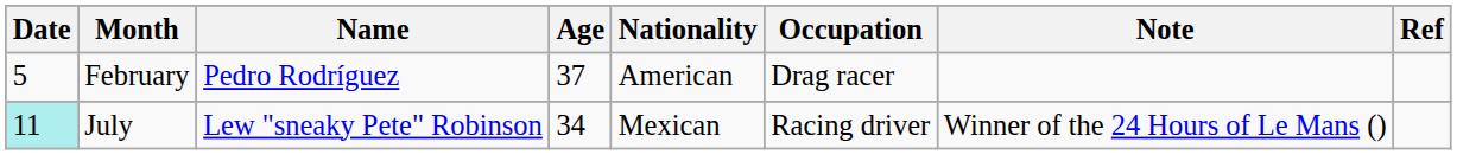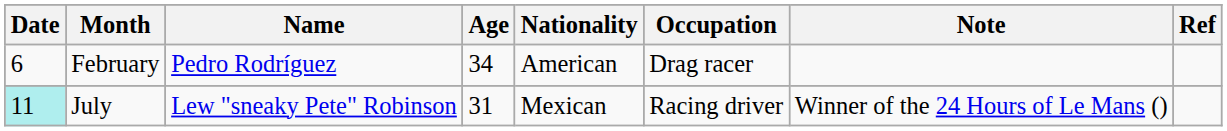February | Date: 5 -> 6
February | Age: 37 -> 34
July | Age: 34 -> 31
